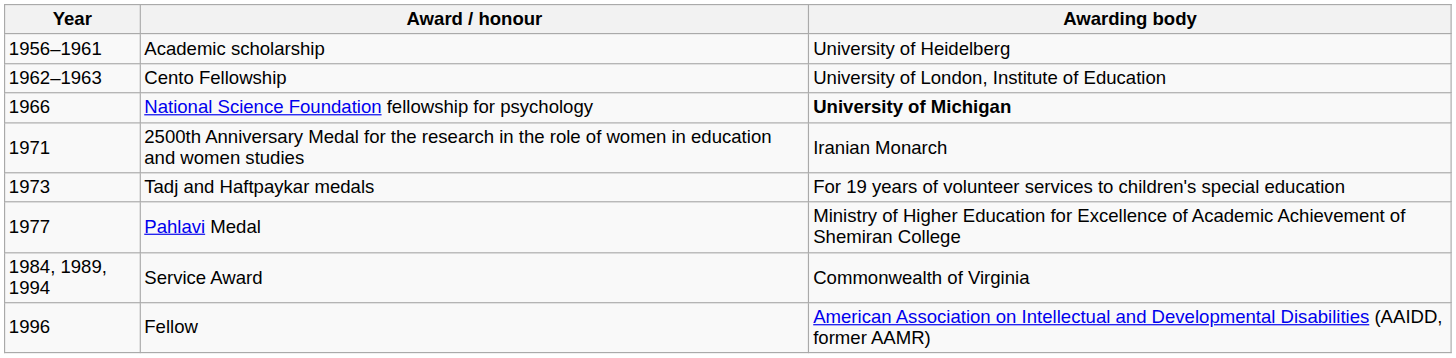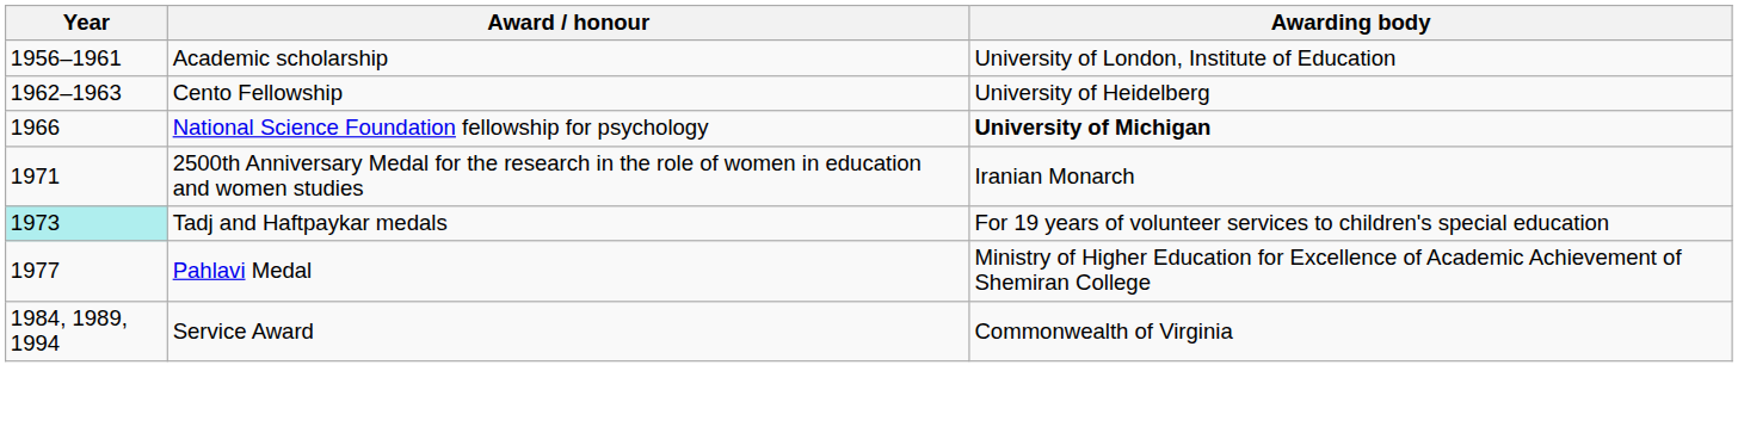Academic scholarship | Awarding body: University of Heidelberg -> University of London, Institute of Education
Cento Fellowship | Awarding body: University of London, Institute of Education -> University of Heidelberg
Tadj and Haftpaykar medals | Year: no background -> paleturquoise background
- row: 1996 | Fellow | American Association on Intellectual and Developmental Disabilities (AAIDD, former AAMR)
